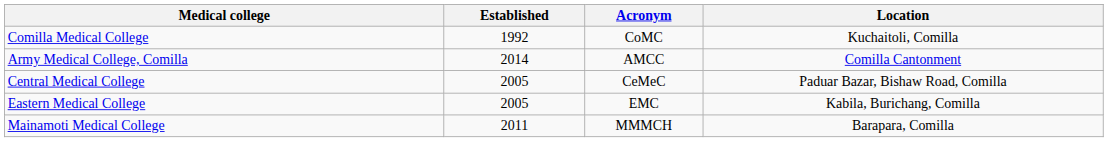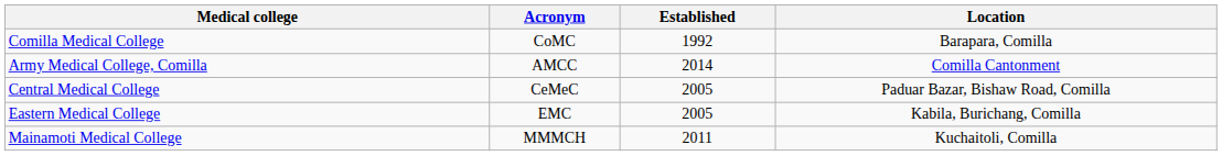columns swapped: Acronym <-> Established
Comilla Medical College | Location: Kuchaitoli, Comilla -> Barapara, Comilla
Mainamoti Medical College | Location: Barapara, Comilla -> Kuchaitoli, Comilla
